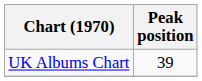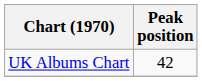UK Albums Chart | Peak position: 39 -> 42
